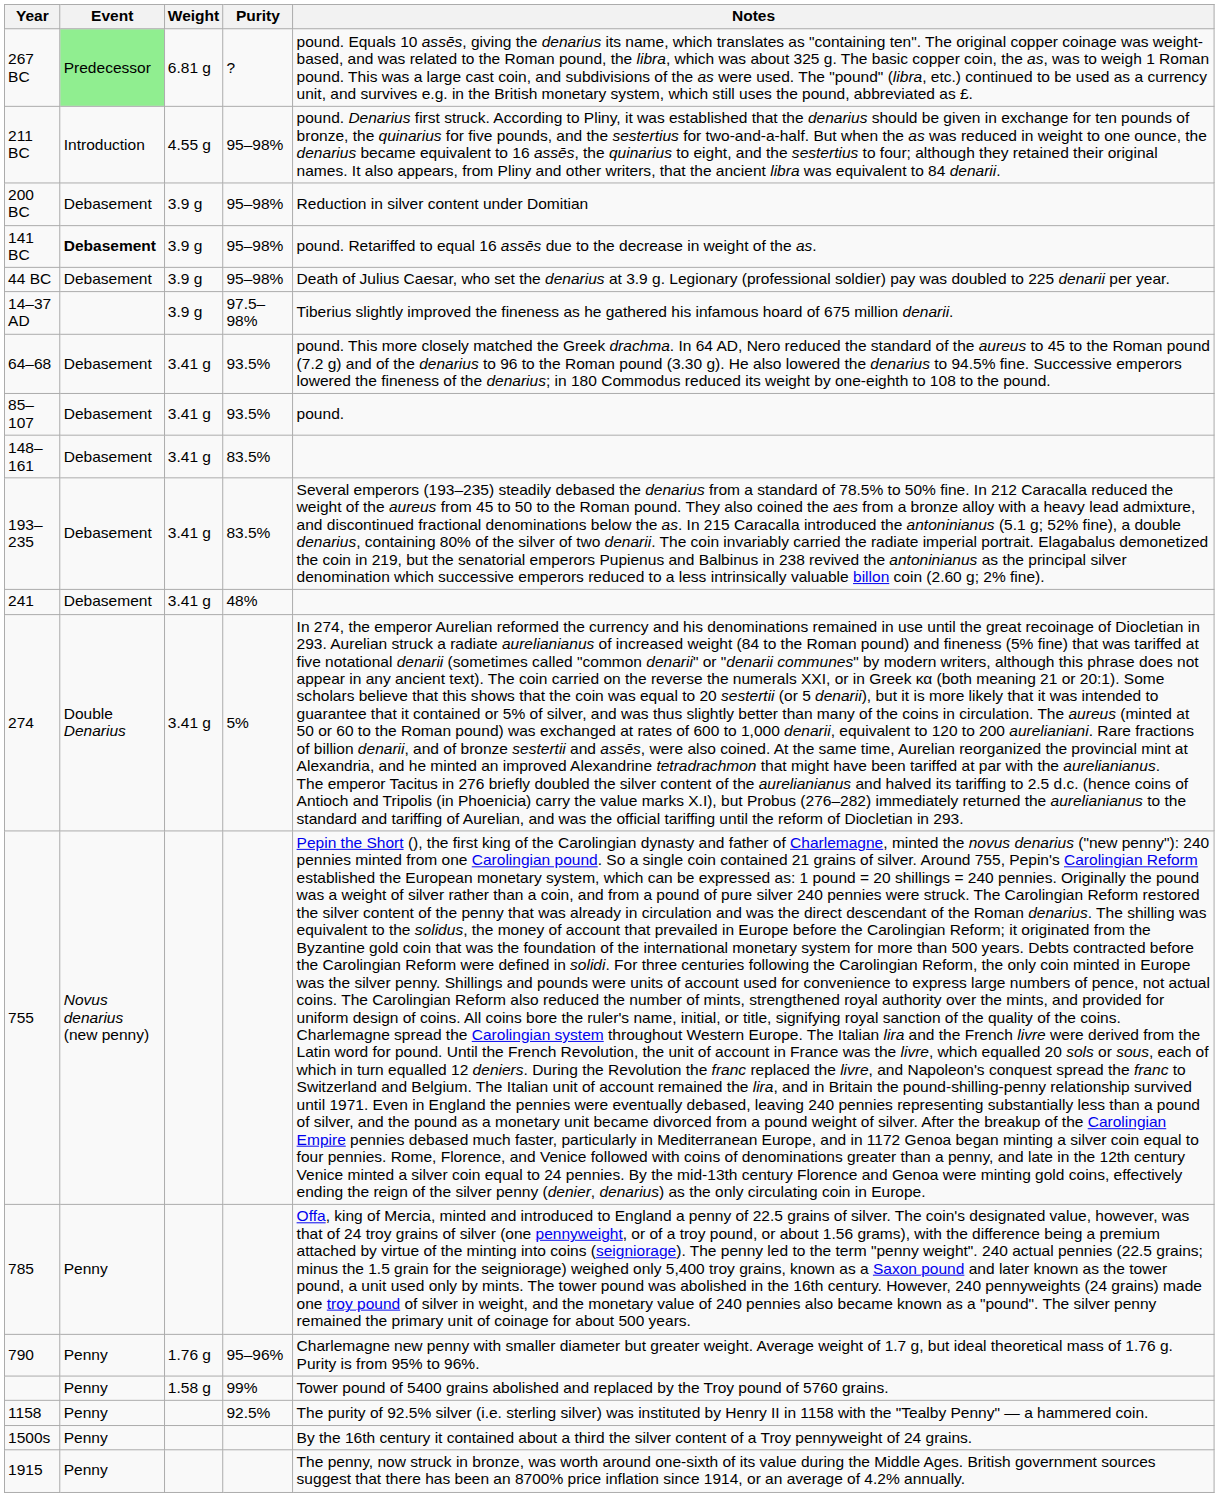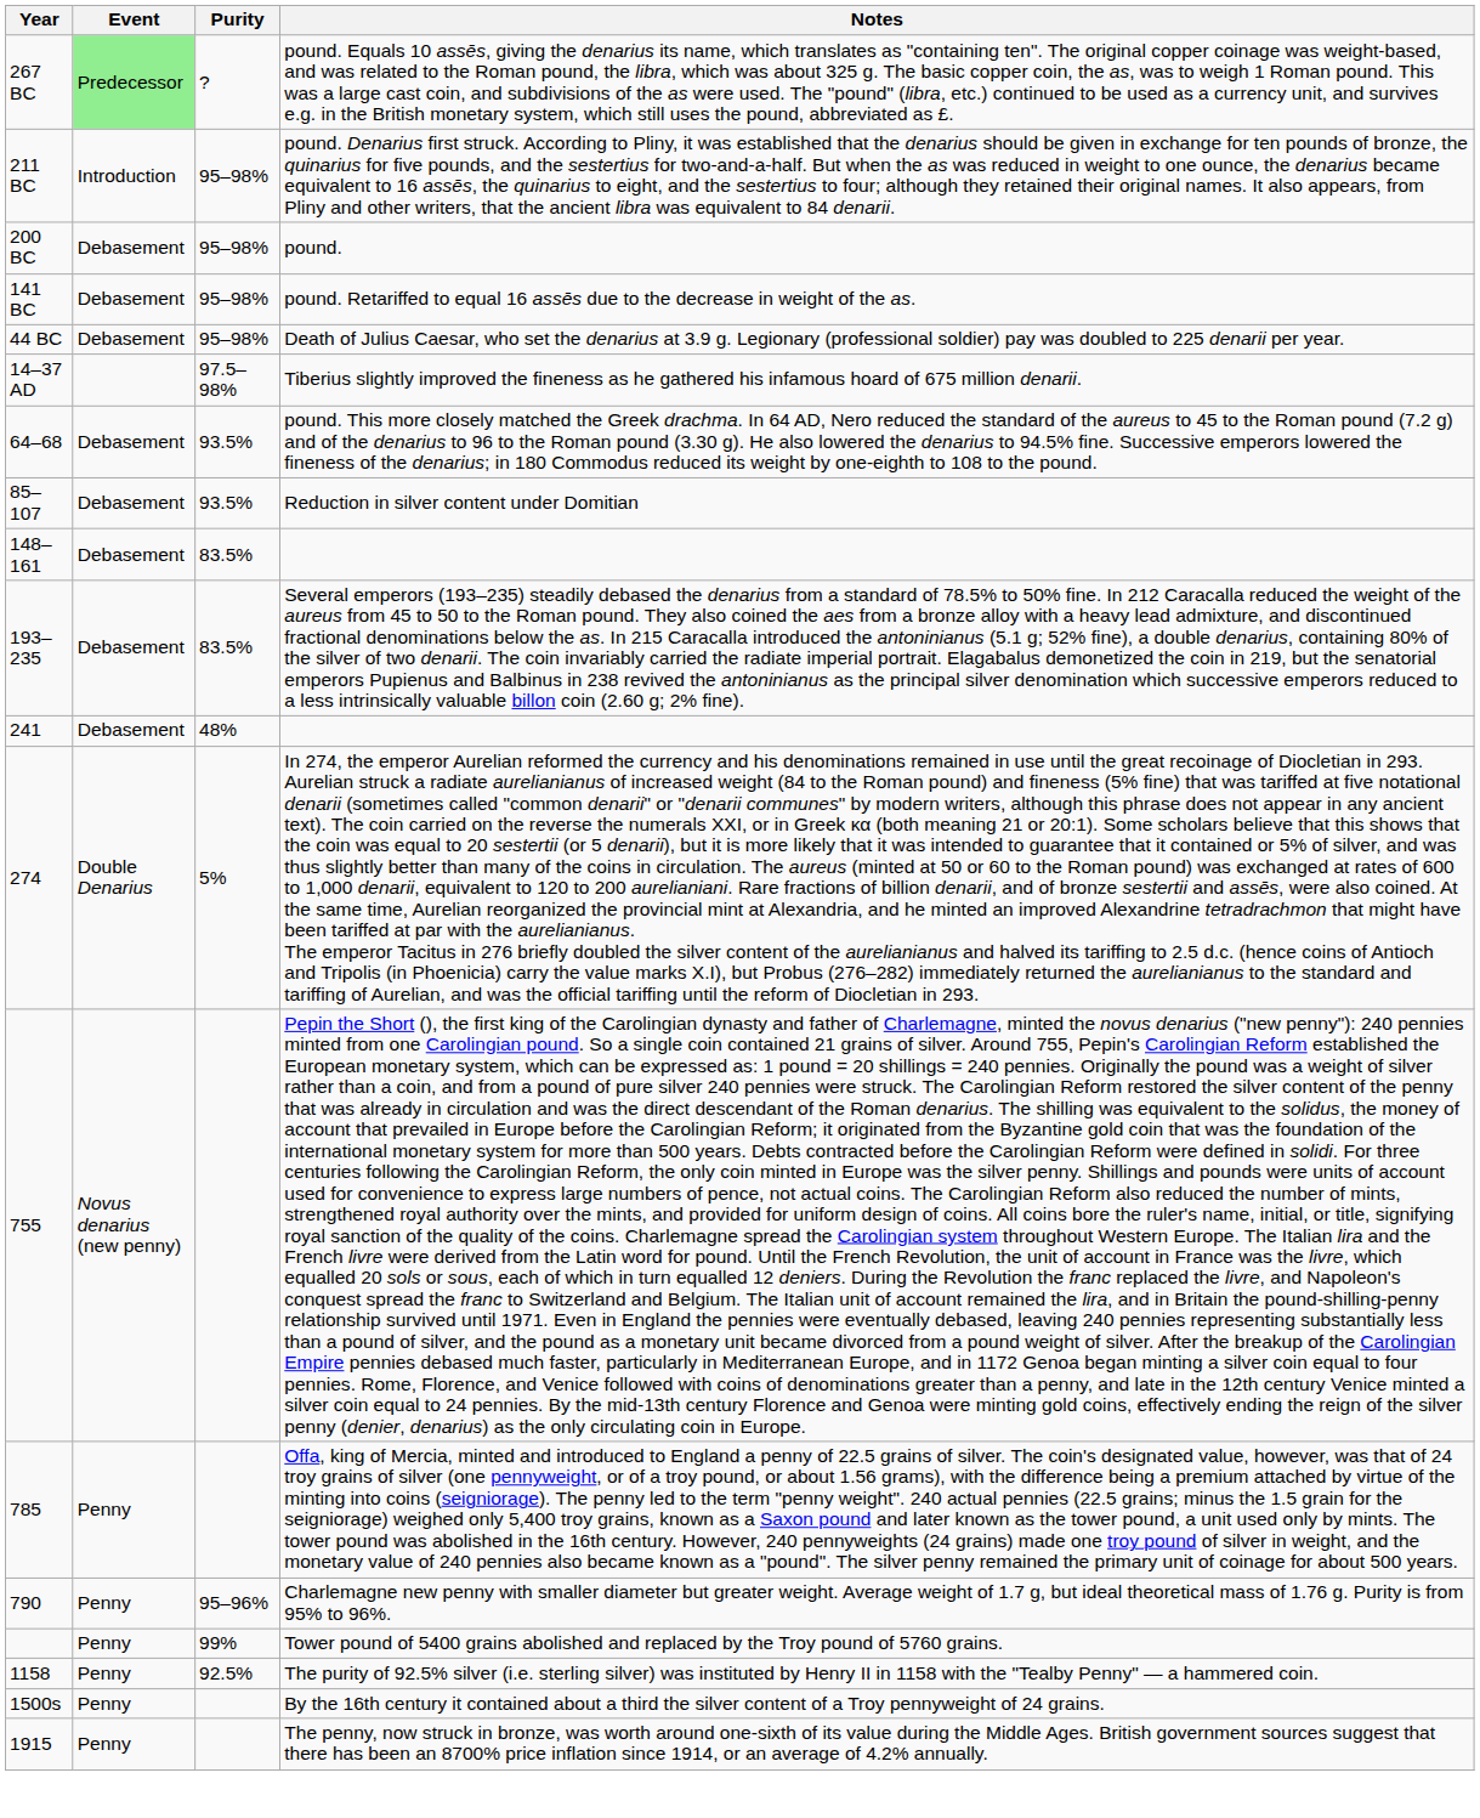- column: Weight | 6.81 g | 4.55 g | 3.9 g | 3.9 g | 3.9 g | 3.9 g | 3.41 g | 3.41 g | 3.41 g | 3.41 g | 3.41 g | 3.41 g | 1.76 g | 1.58 g
200 BC | Notes: Reduction in silver content under Domitian -> pound.
141 BC | Event: bold -> normal
85–107 | Notes: pound. -> Reduction in silver content under Domitian
